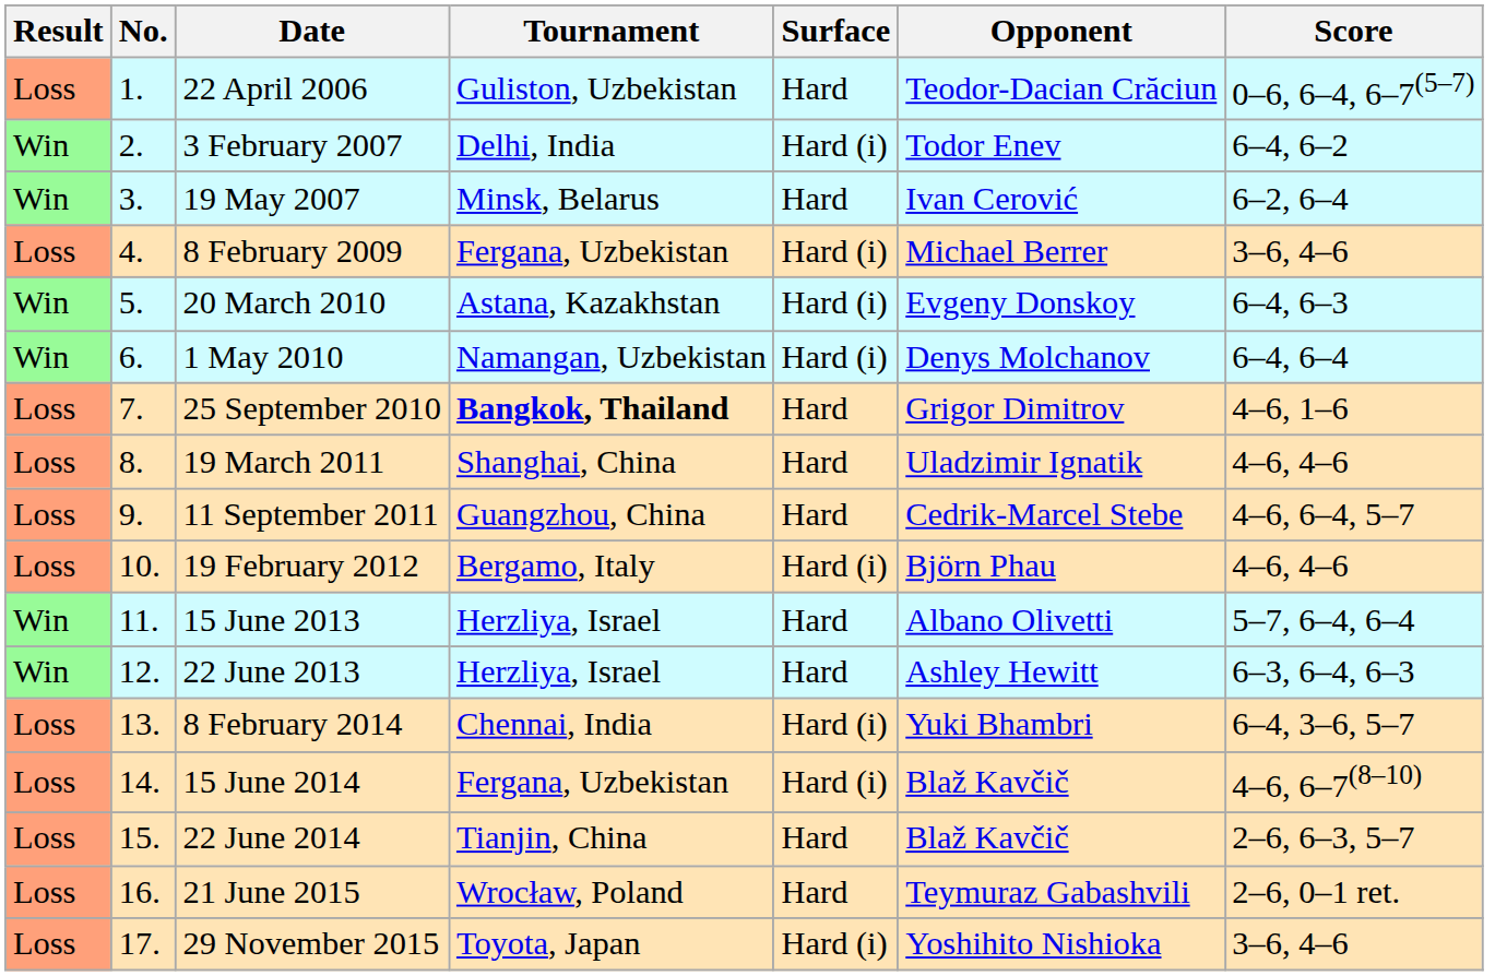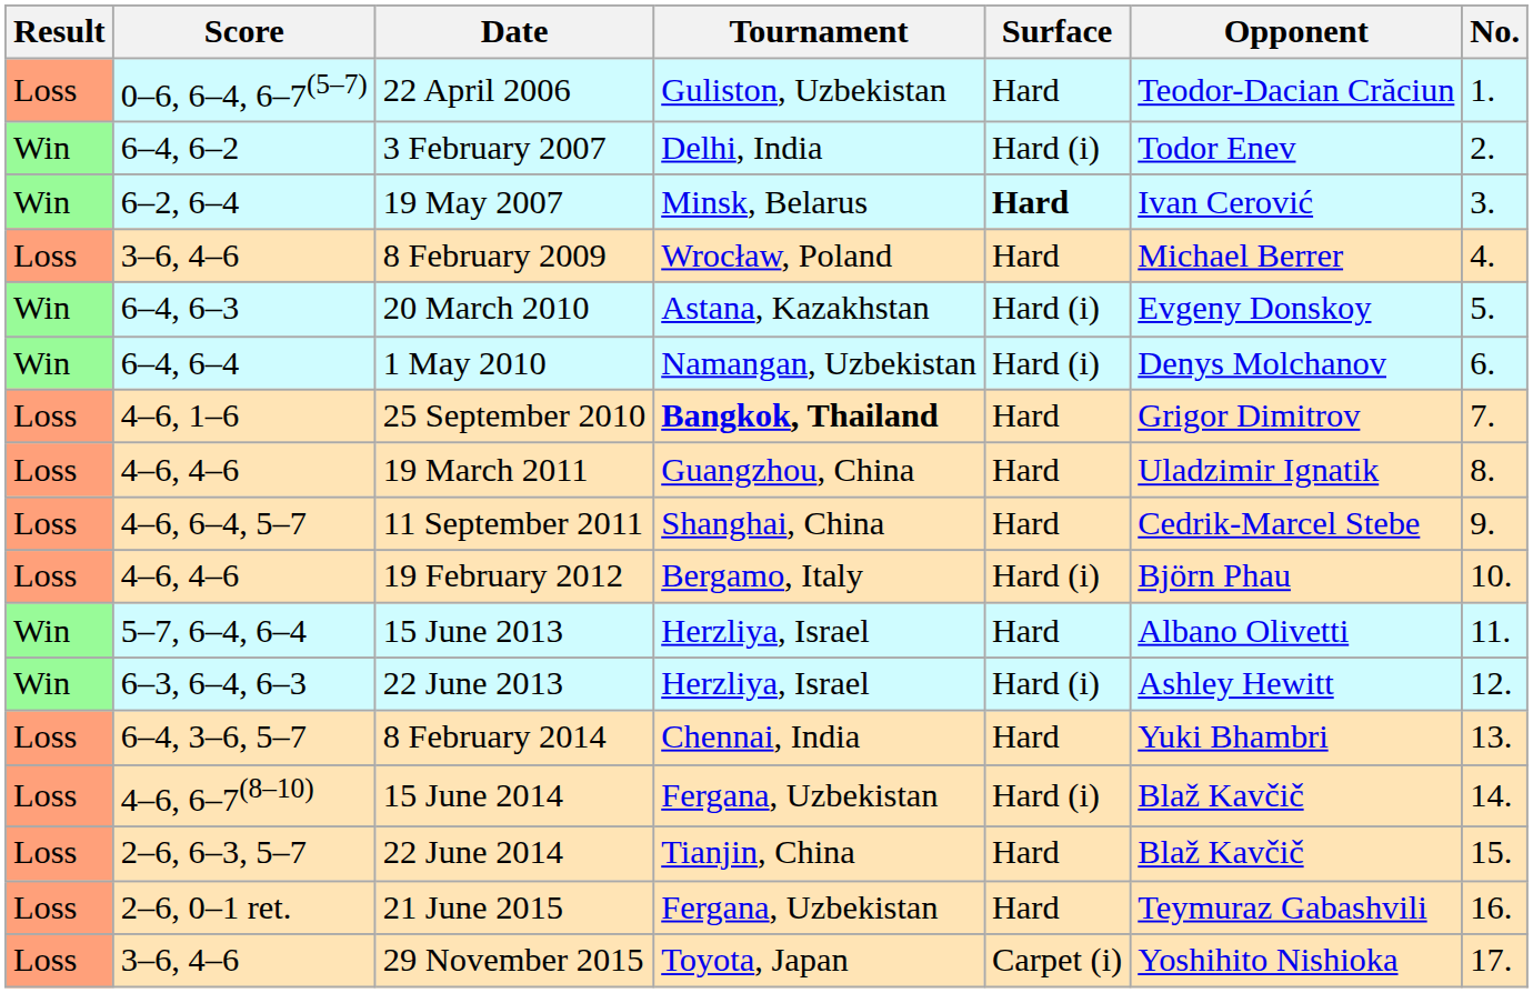columns swapped: No. <-> Score
19 May 2007 | Surface: normal -> bold
8 February 2009 | Tournament: Fergana, Uzbekistan -> Wrocław, Poland
8 February 2009 | Surface: Hard (i) -> Hard
19 March 2011 | Tournament: Shanghai, China -> Guangzhou, China
11 September 2011 | Tournament: Guangzhou, China -> Shanghai, China
22 June 2013 | Surface: Hard -> Hard (i)
8 February 2014 | Surface: Hard (i) -> Hard
21 June 2015 | Tournament: Wrocław, Poland -> Fergana, Uzbekistan
29 November 2015 | Surface: Hard (i) -> Carpet (i)
